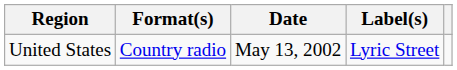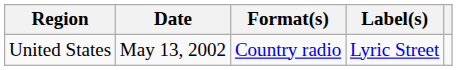columns swapped: Date <-> Format(s)
